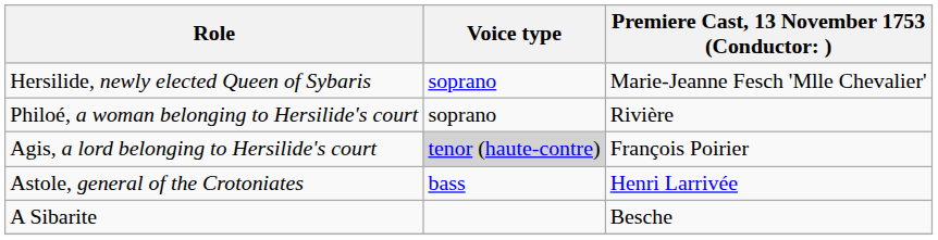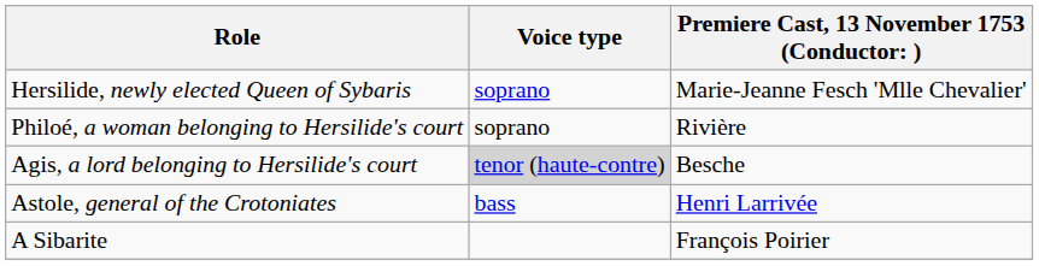Agis, a lord belonging to Hersilide's court | column 3: François Poirier -> Besche
A Sibarite | column 3: Besche -> François Poirier
